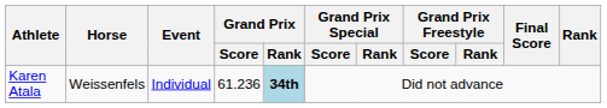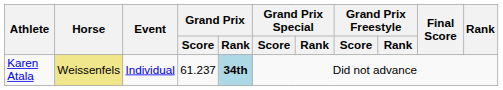Karen Atala | Horse: no background -> khaki background
Karen Atala | Grand Prix / Score: 61.236 -> 61.237
